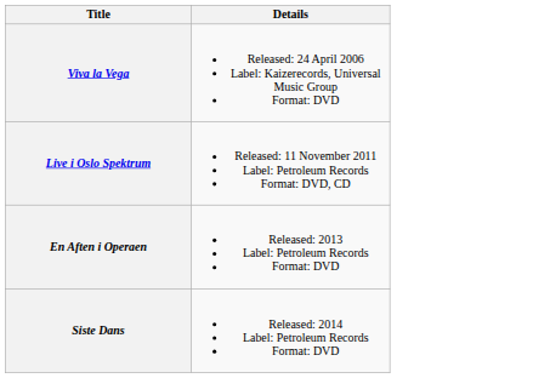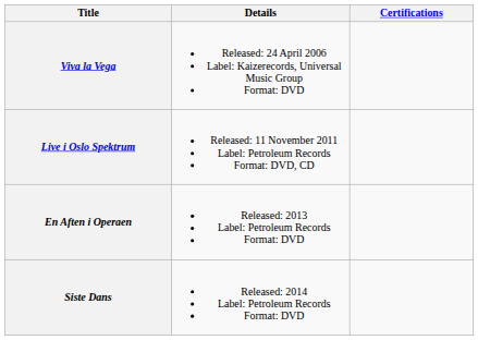+ column: Certifications
